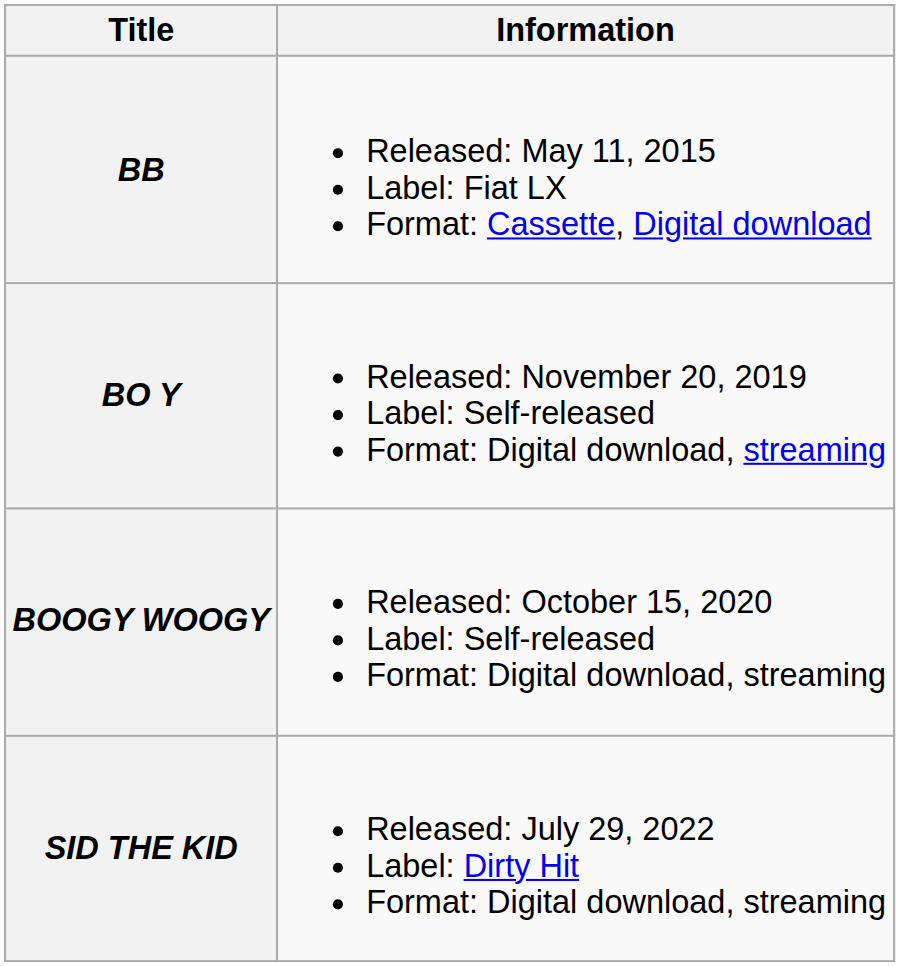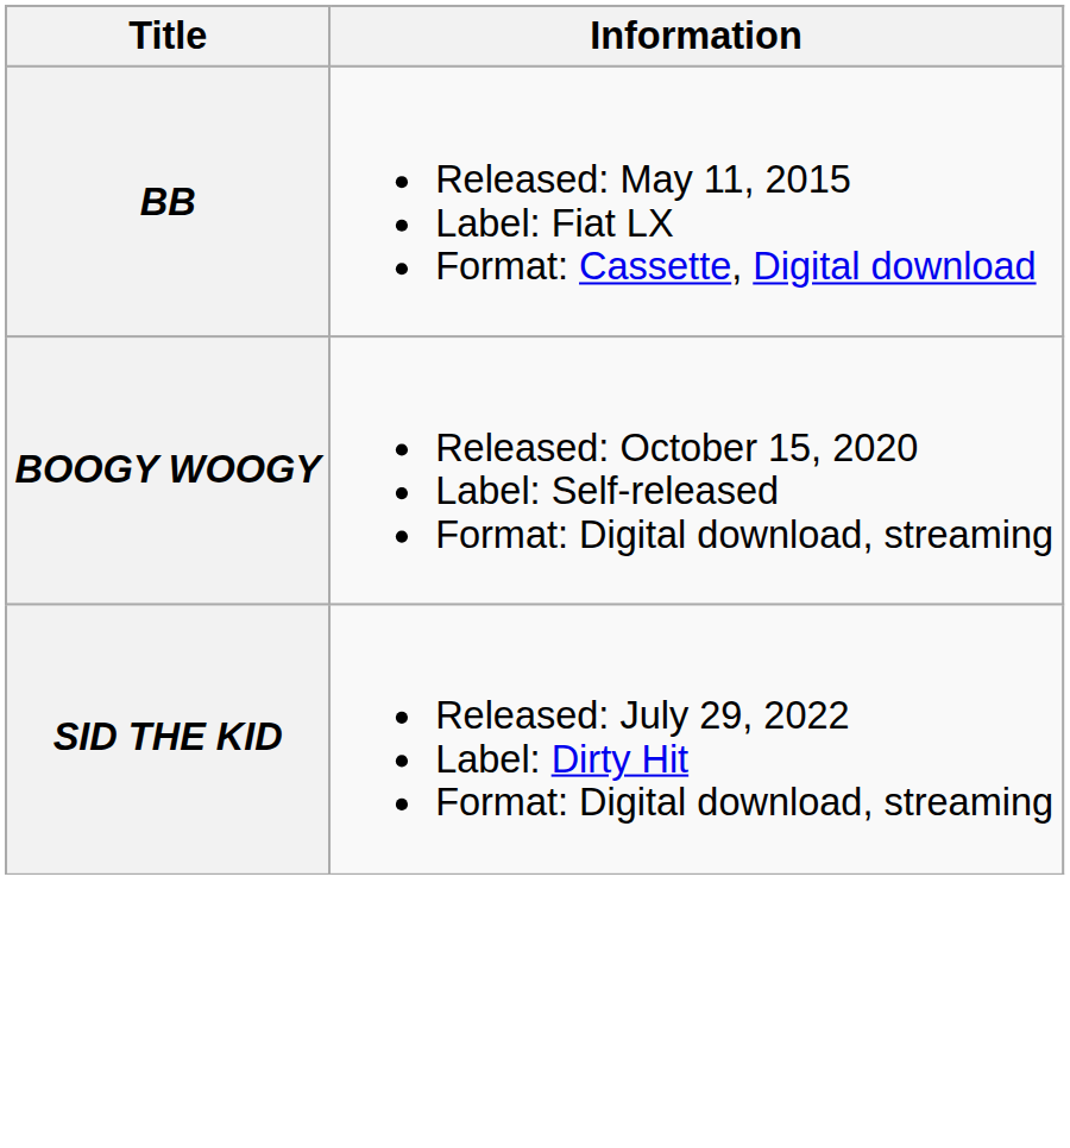- row: BO Y | Released: November 20, 2019 Label: Self-released Format: Digital download, streaming
